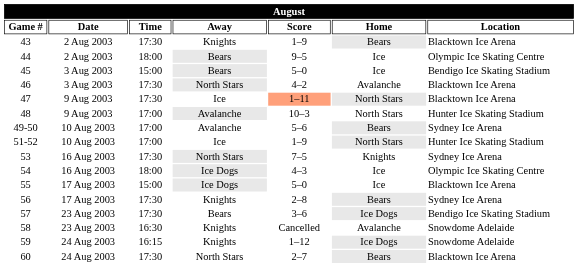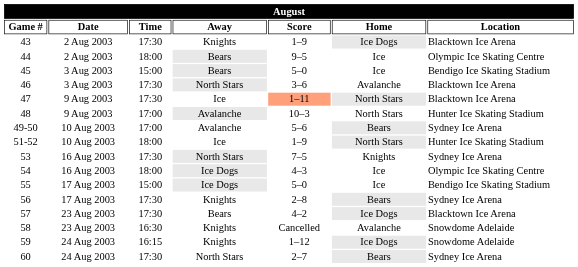43 | Home: Bears -> Ice Dogs
46 | Score: 4–2 -> 3–6
51-52 | Time: 17:00 -> 18:00
55 | Location: Blacktown Ice Arena -> Bendigo Ice Skating Stadium
57 | Score: 3–6 -> 4–2
57 | Location: Bendigo Ice Skating Stadium -> Blacktown Ice Arena
60 | Location: Blacktown Ice Arena -> Sydney Ice Arena
